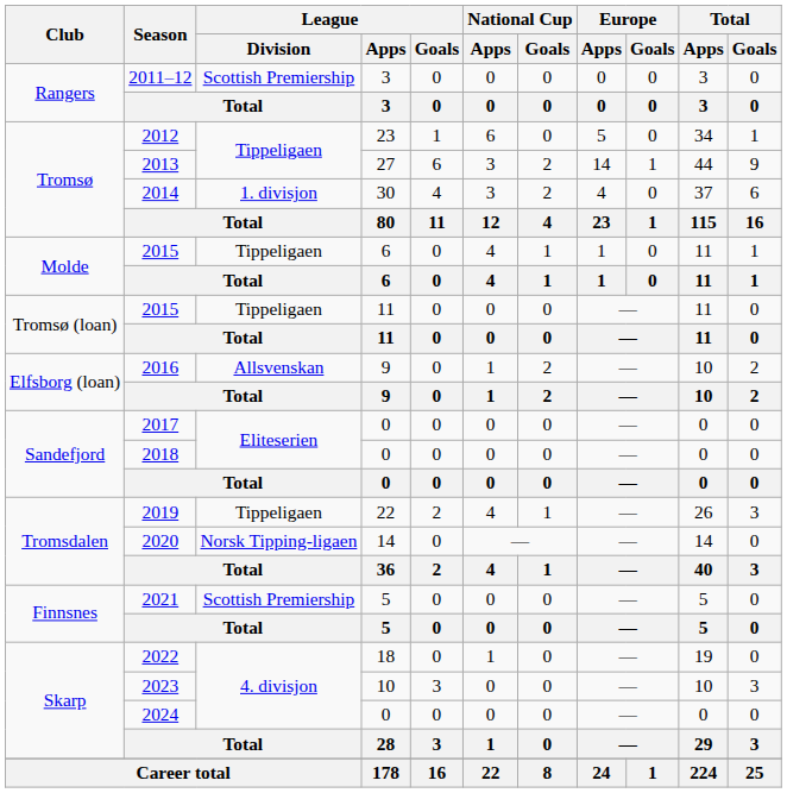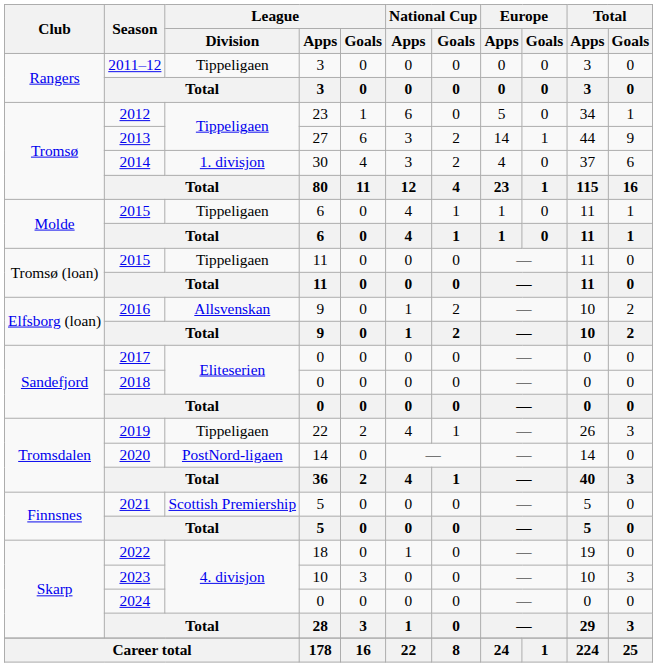2011–12 | League / Division: Scottish Premiership -> Tippeligaen
2020 | League / Division: Norsk Tipping-ligaen -> PostNord-ligaen
